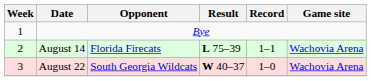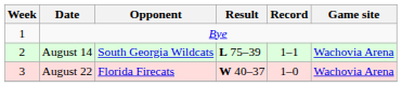August 14 | Opponent: Florida Firecats -> South Georgia Wildcats
August 22 | Opponent: South Georgia Wildcats -> Florida Firecats
